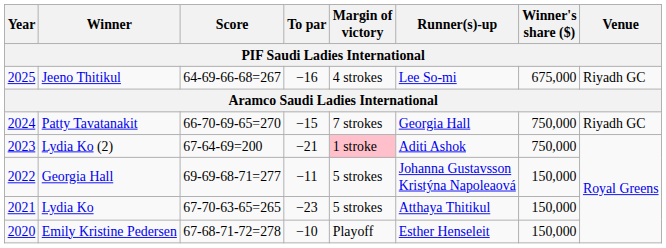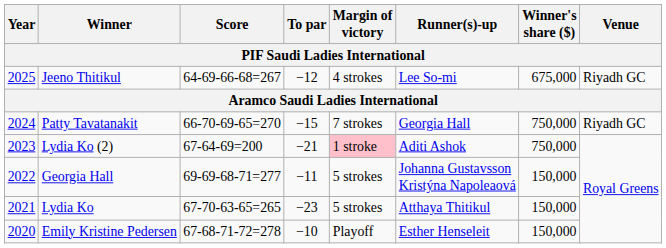Jeeno Thitikul | To par: −16 -> −12
